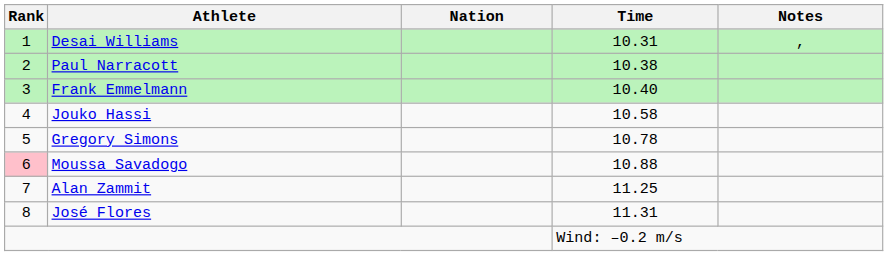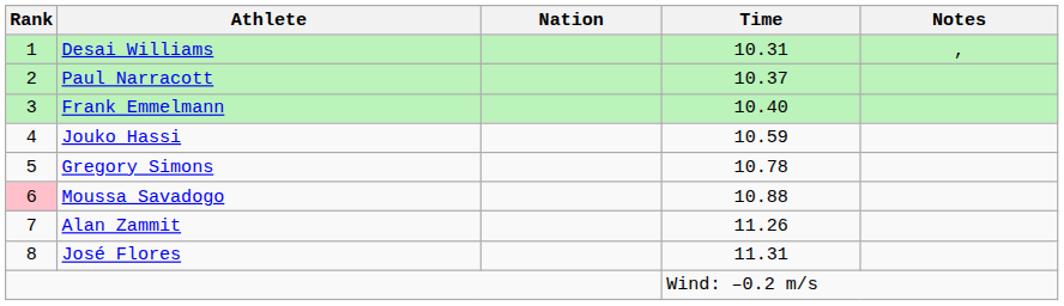Paul Narracott | Time: 10.38 -> 10.37
Jouko Hassi | Time: 10.58 -> 10.59
Alan Zammit | Time: 11.25 -> 11.26
